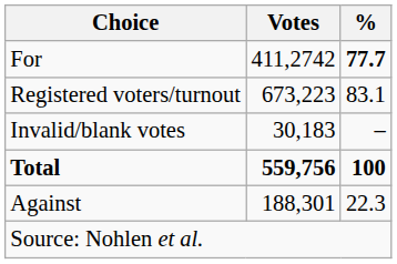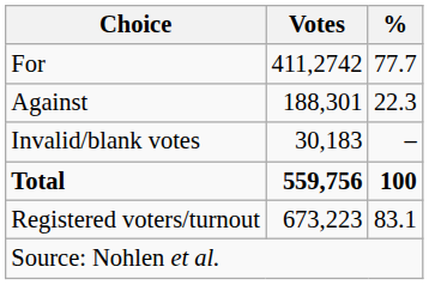For | %: bold -> normal
rows swapped: Against <-> Registered voters/turnout
